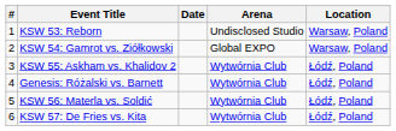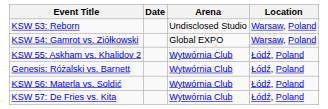- column: # | 1 | 2 | 3 | 4 | 5 | 6
